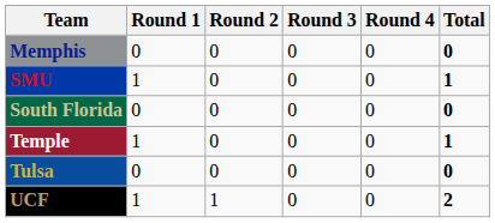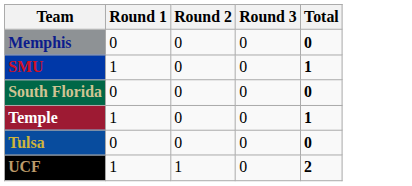- column: Round 4 | 0 | 0 | 0 | 0 | 0 | 0
